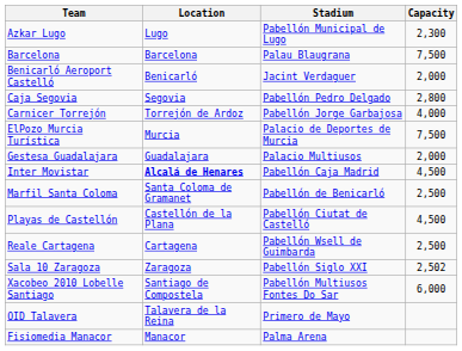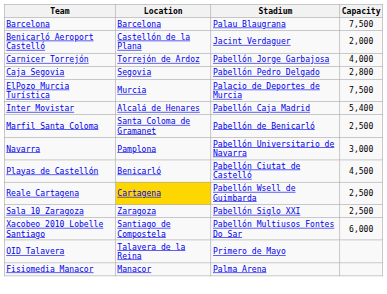- row: Azkar Lugo | Lugo | Pabellón Municipal de Lugo | 2,300
Benicarló Aeroport Castelló | Location: Benicarló -> Castellón de la Plana
rows swapped: Caja Segovia <-> Carnicer Torrejón
- row: Gestesa Guadalajara | Guadalajara | Palacio Multiusos | 2,000
Inter Movistar | Location: bold -> normal
Inter Movistar | Capacity: 4,500 -> 5,400
+ row: Navarra | Pamplona | Pabellón Universitario de Navarra | 3,000
Playas de Castellón | Location: Castellón de la Plana -> Benicarló
Reale Cartagena | Location: no background -> gold background
Sala 10 Zaragoza | Capacity: 2,502 -> 2,500
